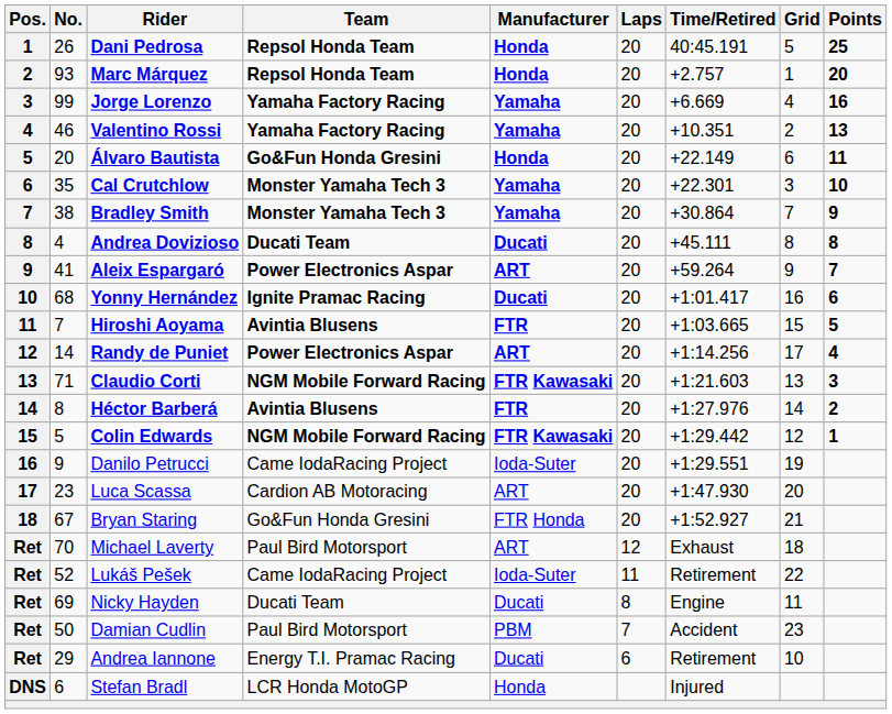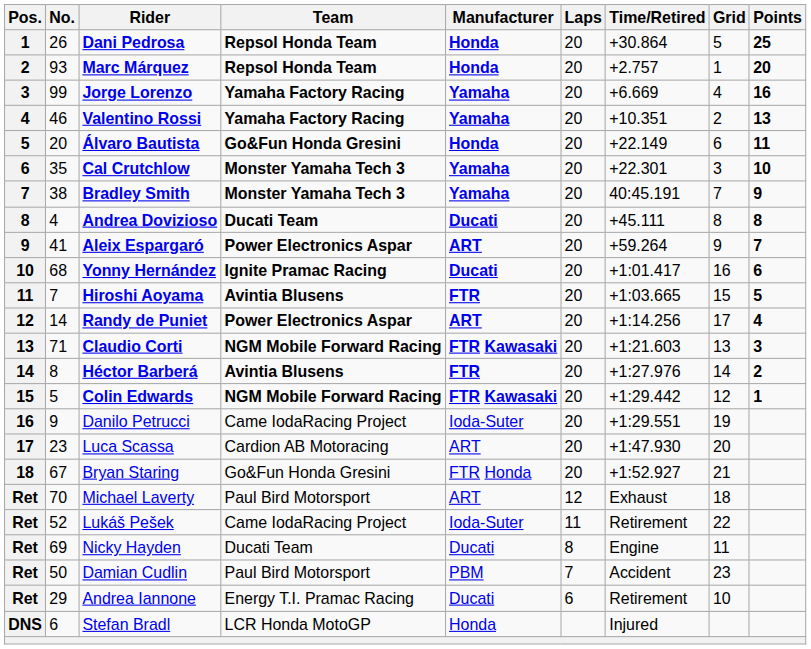Dani Pedrosa | Time/Retired: 40:45.191 -> +30.864
Bradley Smith | Time/Retired: +30.864 -> 40:45.191
